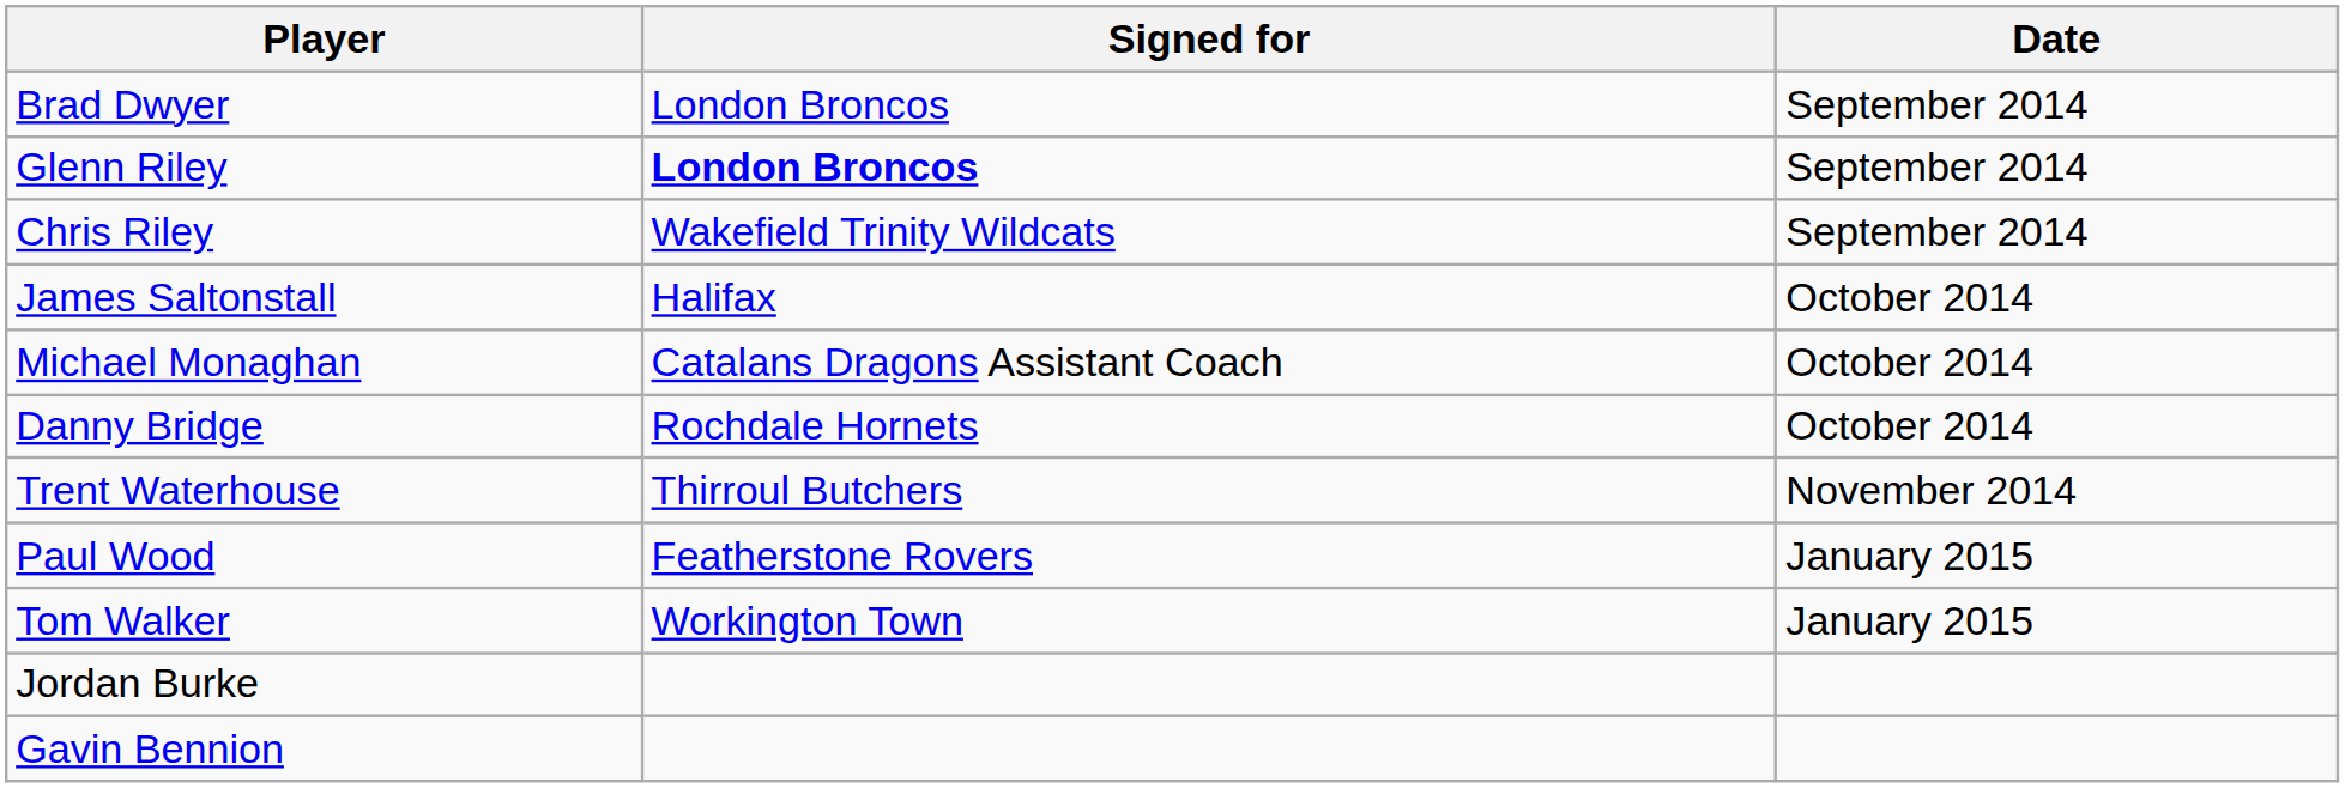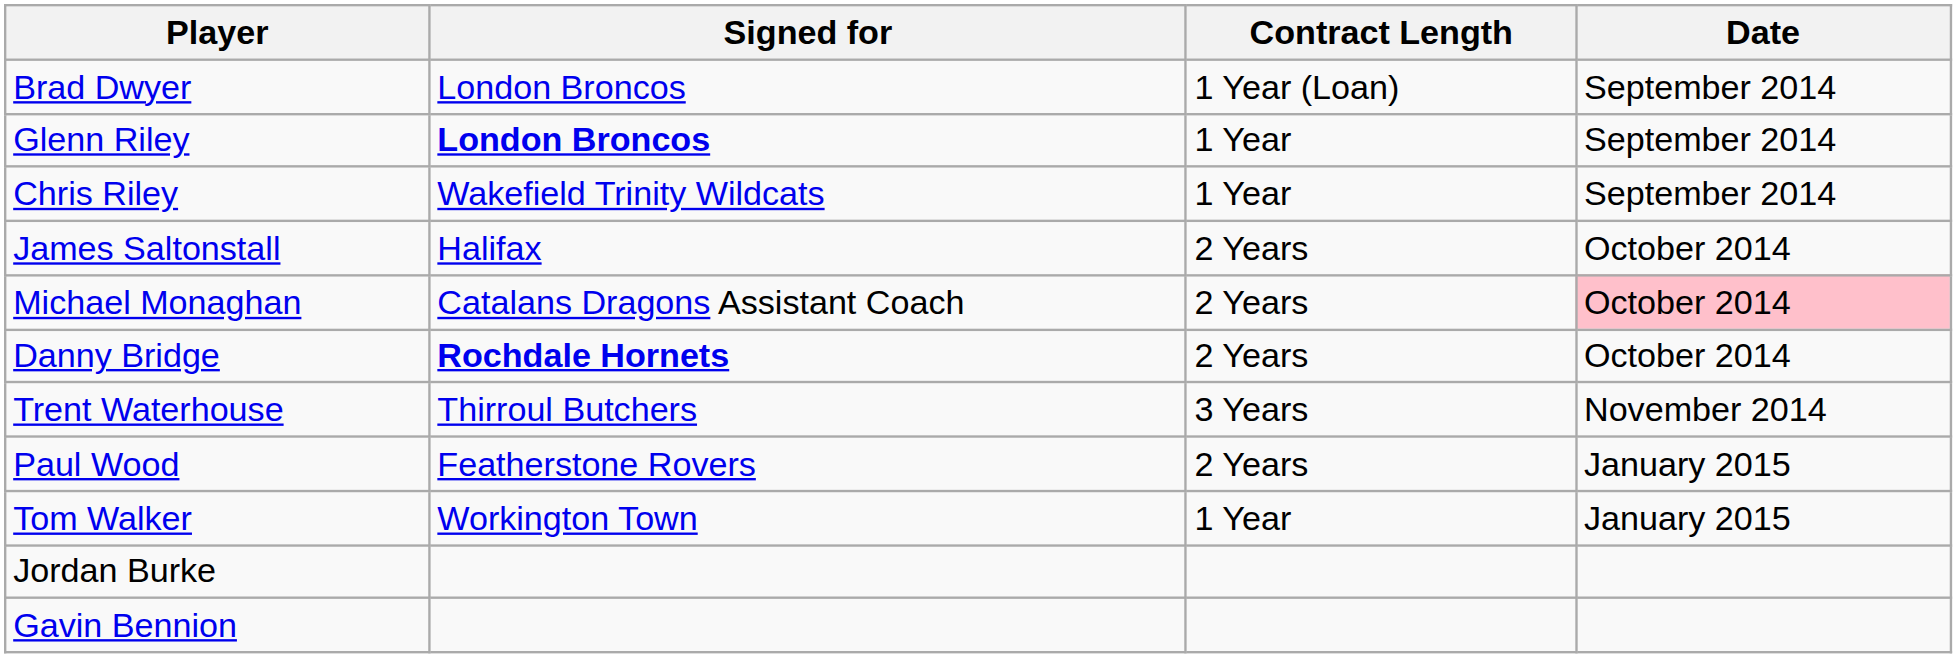+ column: Contract Length | 1 Year (Loan) | 1 Year | 1 Year | 2 Years | 2 Years | 2 Years | 3 Years | 2 Years | 1 Year
Michael Monaghan | Date: no background -> pink background
Danny Bridge | Signed for: normal -> bold
